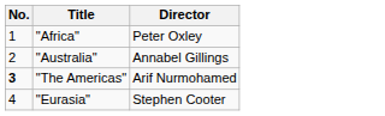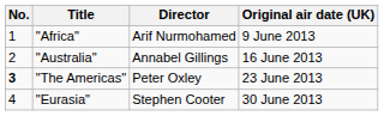+ column: Original air date (UK) | 9 June 2013 | 16 June 2013 | 23 June 2013 | 30 June 2013
"Africa" | Director: Peter Oxley -> Arif Nurmohamed
"The Americas" | Director: Arif Nurmohamed -> Peter Oxley
